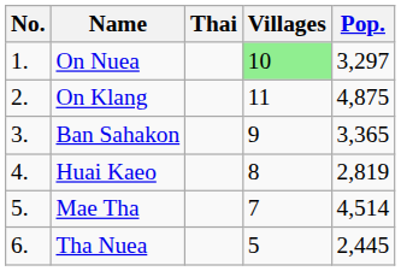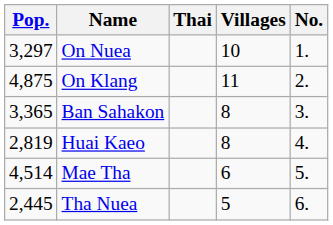columns swapped: No. <-> Pop.
On Nuea | Villages: lightgreen background -> no background
Ban Sahakon | Villages: 9 -> 8
Mae Tha | Villages: 7 -> 6
